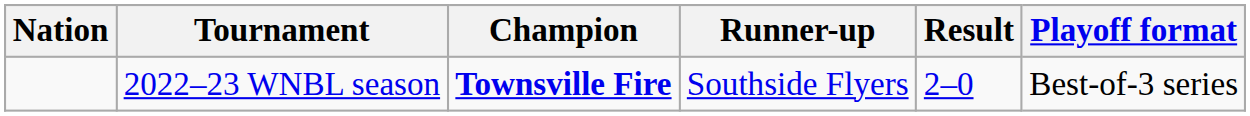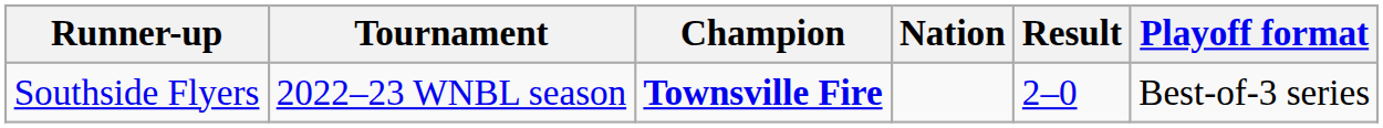columns swapped: Nation <-> Runner-up
